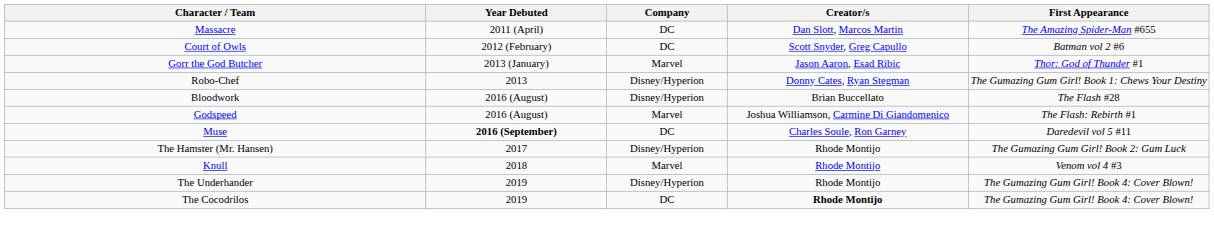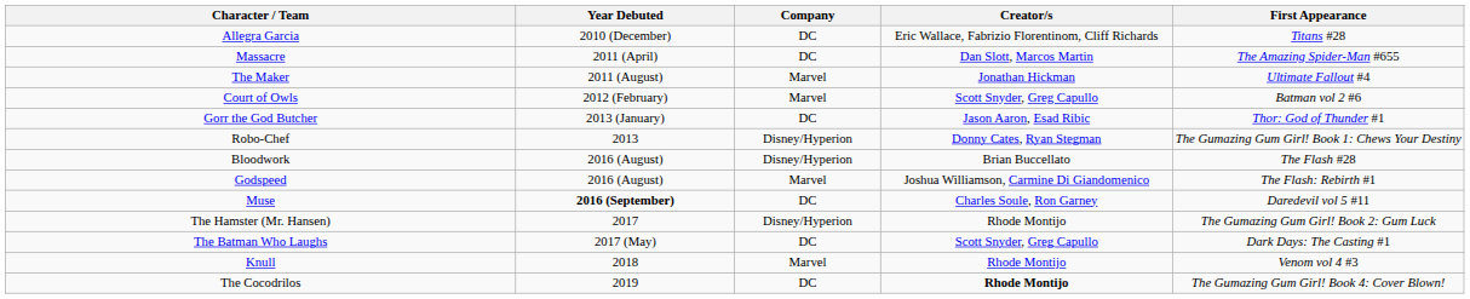+ row: Allegra Garcia | 2010 (December) | DC | Eric Wallace, Fabrizio Florentinom, Cliff Richards | Titans #28
+ row: The Maker | 2011 (August) | Marvel | Jonathan Hickman | Ultimate Fallout #4
Court of Owls | Company: DC -> Marvel
Gorr the God Butcher | Company: Marvel -> DC
+ row: The Batman Who Laughs | 2017 (May) | DC | Scott Snyder, Greg Capullo | Dark Days: The Casting #1
- row: The Underhander | 2019 | Disney/Hyperion | Rhode Montijo | The Gumazing Gum Girl! Book 4: Cover Blown!
